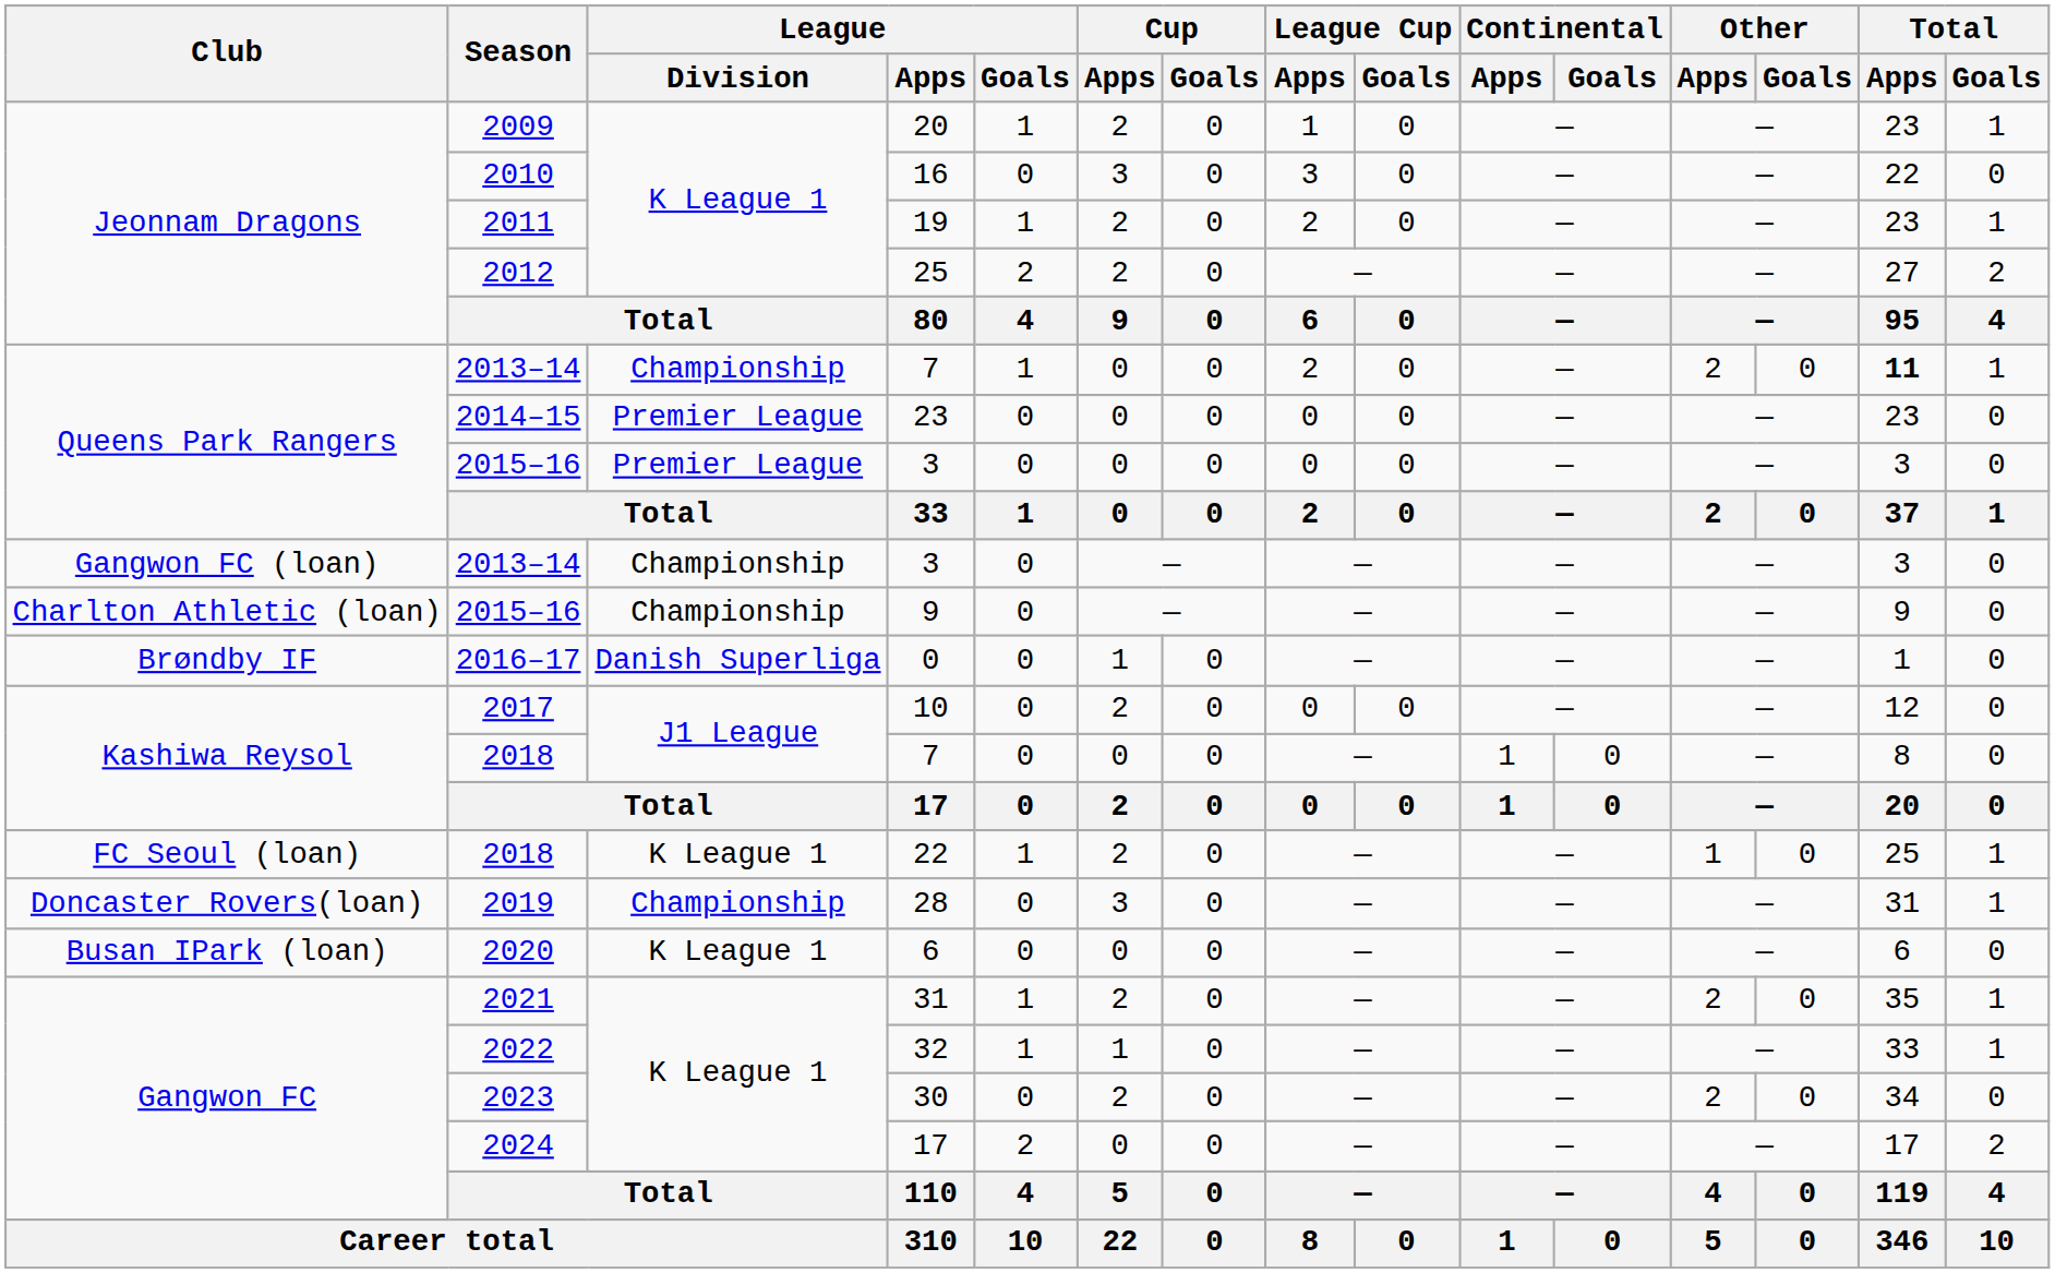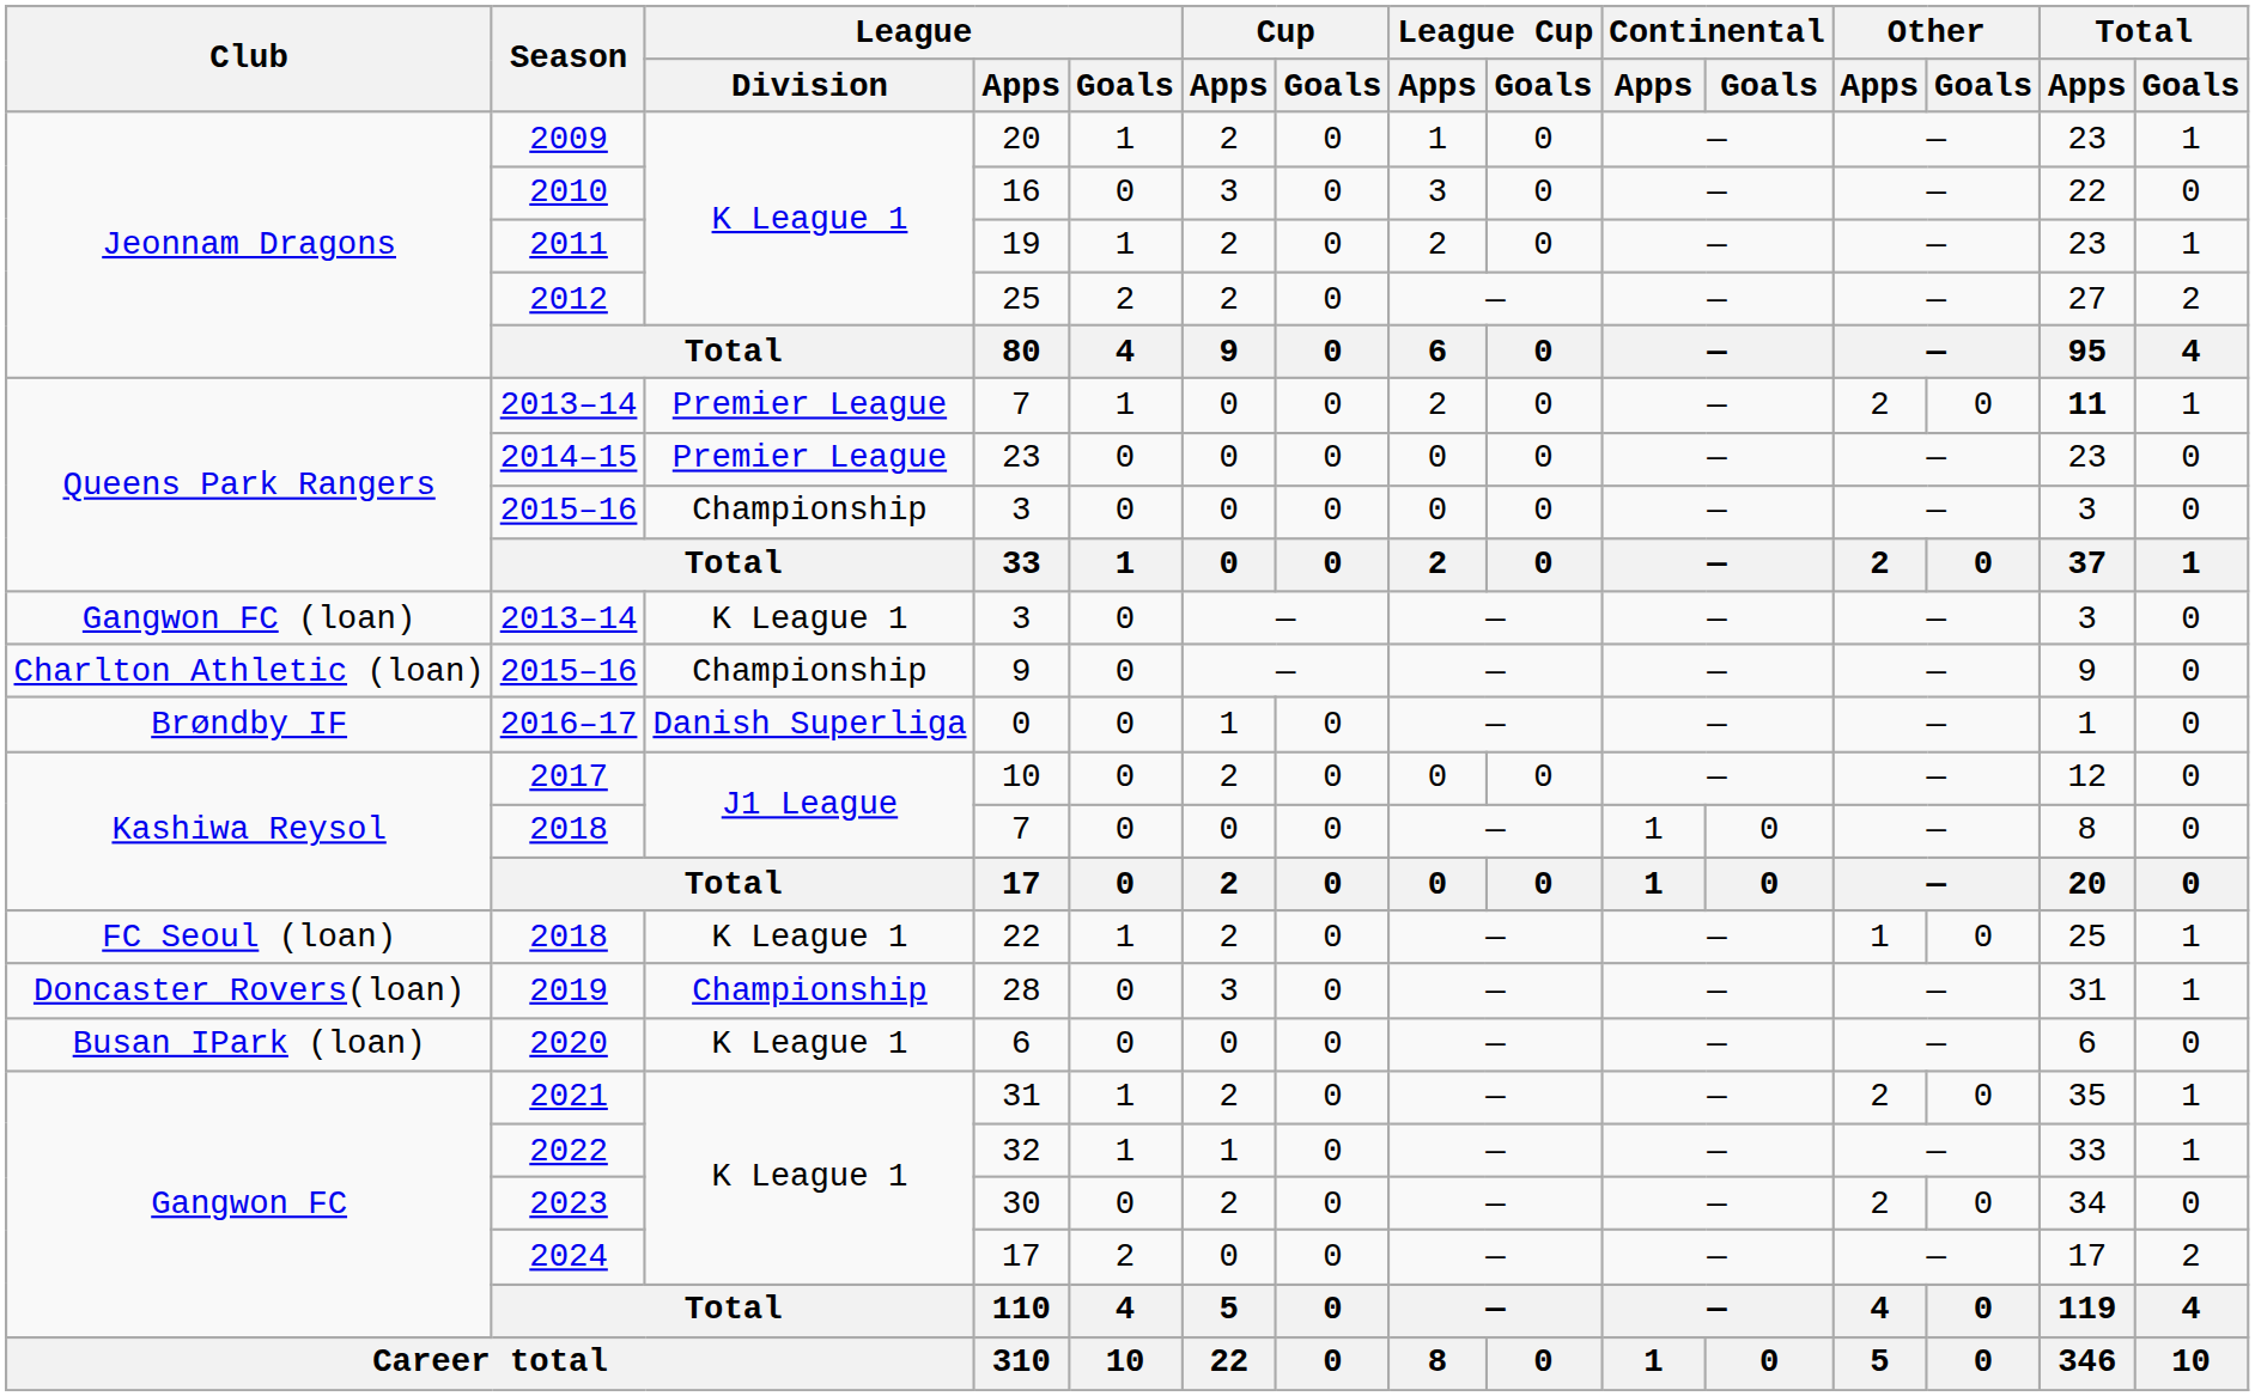2013–14 / 7 | League / Division: Championship -> Premier League
2015–16 / 3 | League / Division: Premier League -> Championship
2013–14 / 3 | League / Division: Championship -> K League 1
